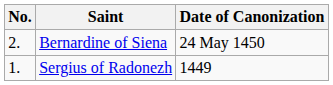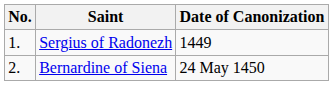rows swapped: Sergius of Radonezh <-> Bernardine of Siena
